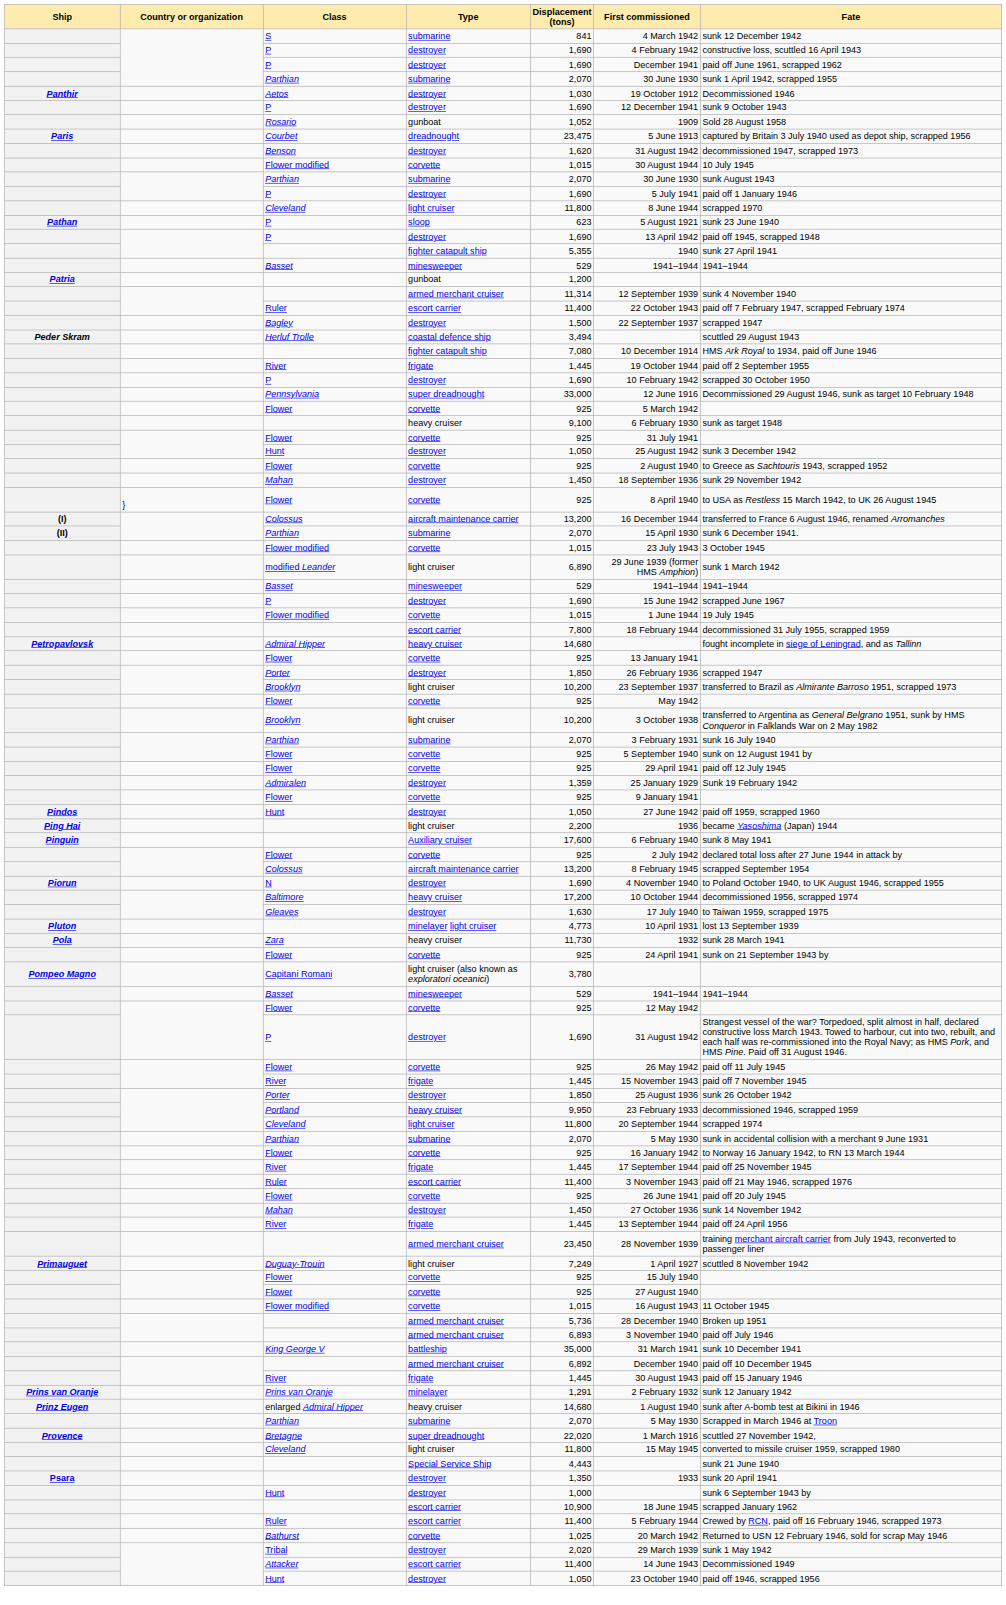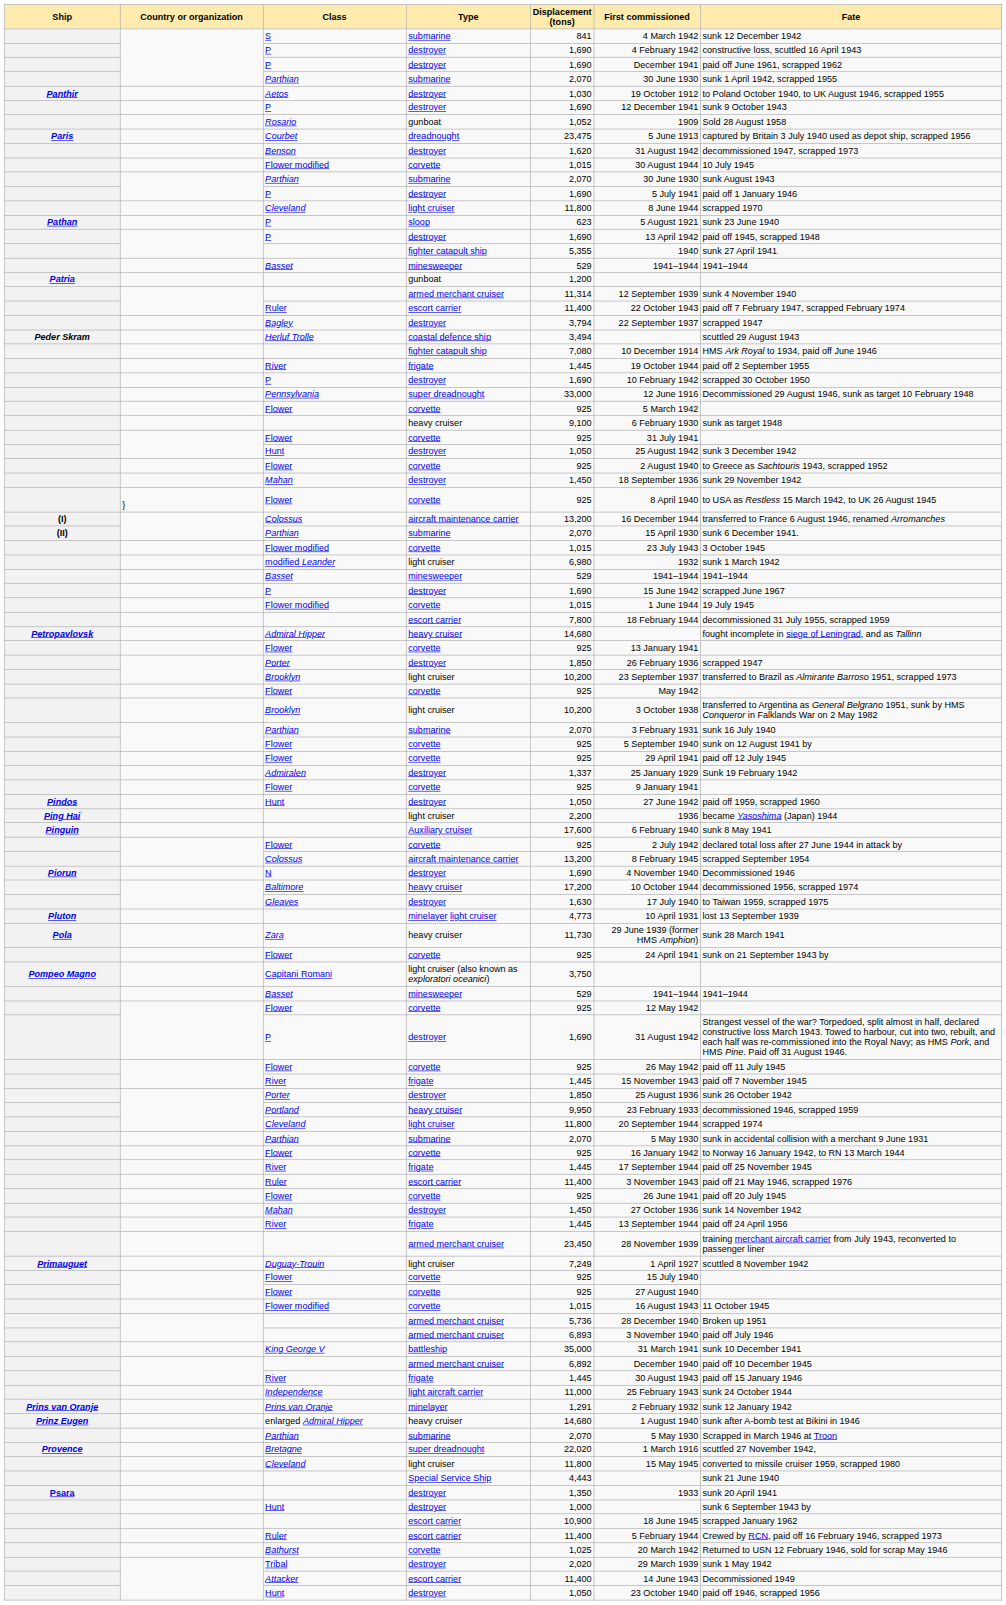Aetos | Fate: Decommissioned 1946 -> to Poland October 1940, to UK August 1946, scrapped 1955
Bagley | Displacement (tons): 1,500 -> 3,794
modified Leander | Displacement (tons): 6,890 -> 6,980
modified Leander | First commissioned: 29 June 1939 (former HMS Amphion) -> 1932
Admiralen | Displacement (tons): 1,359 -> 1,337
N | Fate: to Poland October 1940, to UK August 1946, scrapped 1955 -> Decommissioned 1946
Zara | First commissioned: 1932 -> 29 June 1939 (former HMS Amphion)
Capitani Romani | Displacement (tons): 3,780 -> 3,750
+ row: Independence | light aircraft carrier | 11,000 | 25 February 1943 | sunk 24 October 1944
